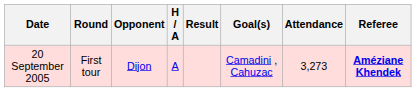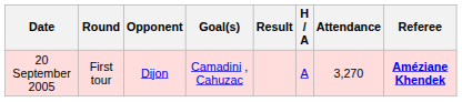columns swapped: H / A <-> Goal(s)
20 September 2005 | Attendance: 3,273 -> 3,270
